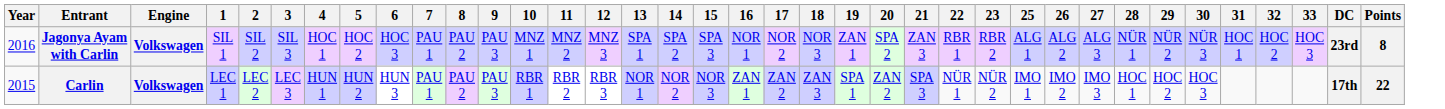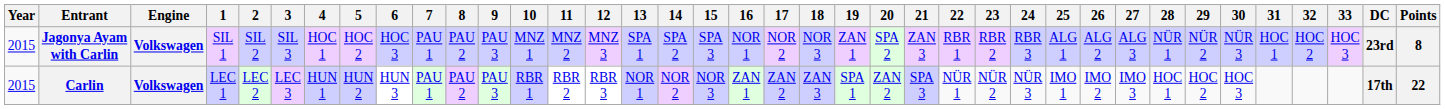+ column: 24 | RBR 3 | NÜR 3
Jagonya Ayam with Carlin | Year: 2016 -> 2015
